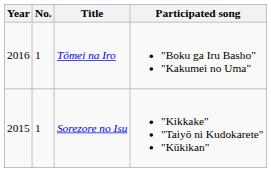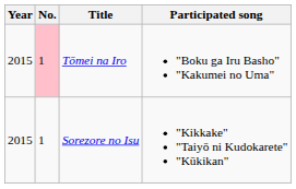Tōmei na Iro | Year: 2016 -> 2015
Tōmei na Iro | No.: no background -> pink background
